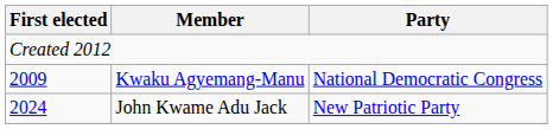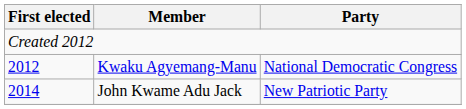Kwaku Agyemang-Manu | First elected: 2009 -> 2012
John Kwame Adu Jack | First elected: 2024 -> 2014
